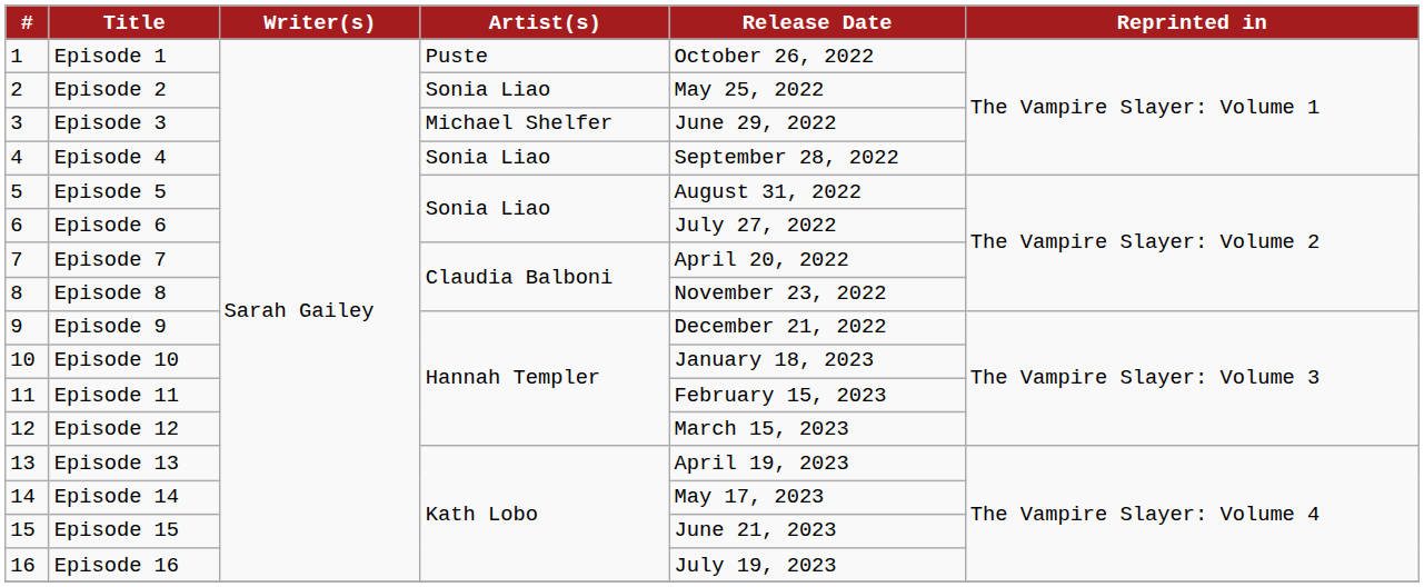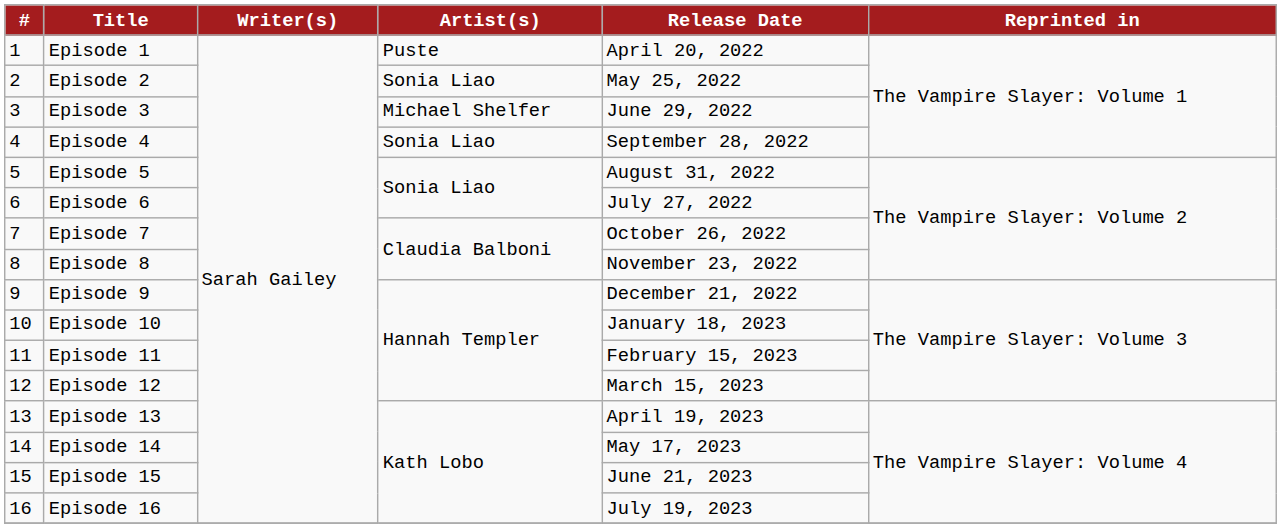Episode 1 | Release Date: October 26, 2022 -> April 20, 2022
Episode 7 | Release Date: April 20, 2022 -> October 26, 2022
